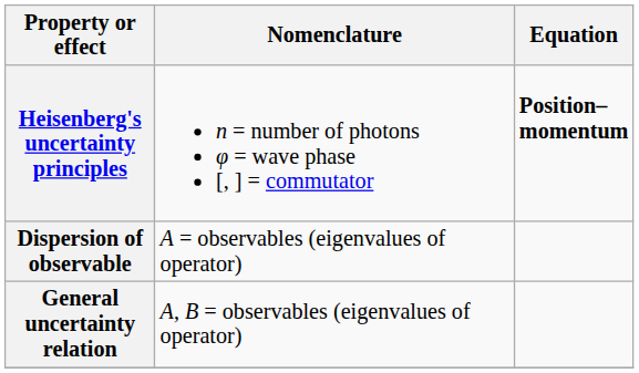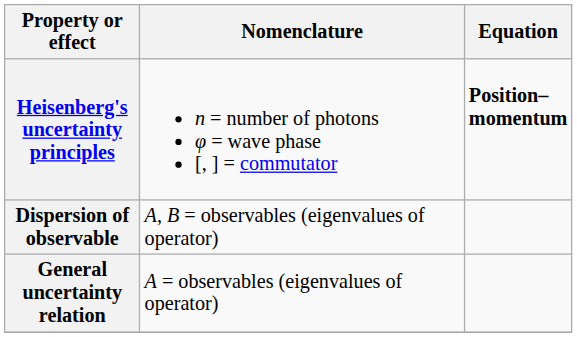Dispersion of observable | Nomenclature: A = observables (eigenvalues of operator) -> A, B = observables (eigenvalues of operator)
General uncertainty relation | Nomenclature: A, B = observables (eigenvalues of operator) -> A = observables (eigenvalues of operator)
